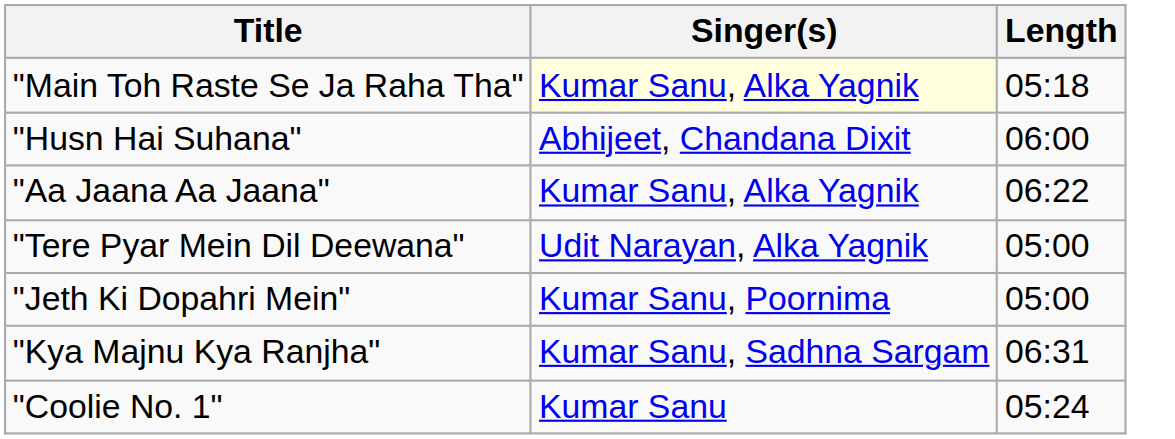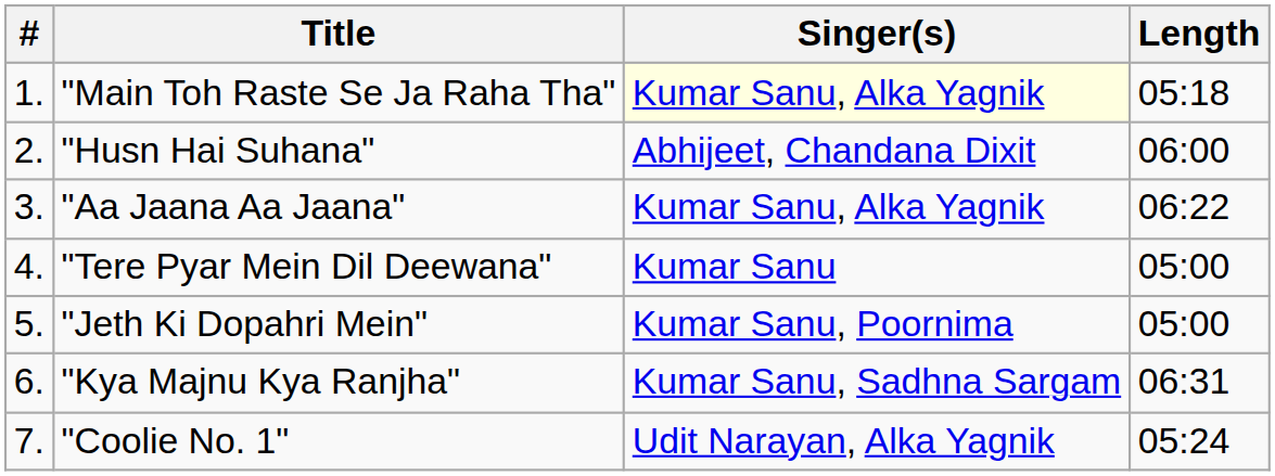+ column: # | 1. | 2. | 3. | 4. | 5. | 6. | 7.
"Tere Pyar Mein Dil Deewana" | Singer(s): Udit Narayan, Alka Yagnik -> Kumar Sanu
"Coolie No. 1" | Singer(s): Kumar Sanu -> Udit Narayan, Alka Yagnik
